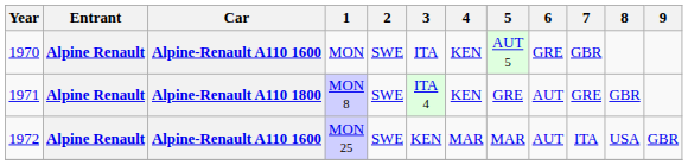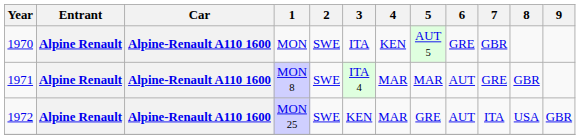MON 8 | Car: Alpine-Renault A110 1800 -> Alpine-Renault A110 1600
MON 8 | 4: KEN -> MAR
MON 8 | 5: GRE -> MAR
MON 25 | 5: MAR -> GRE
